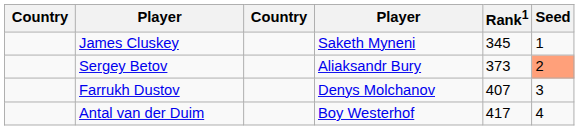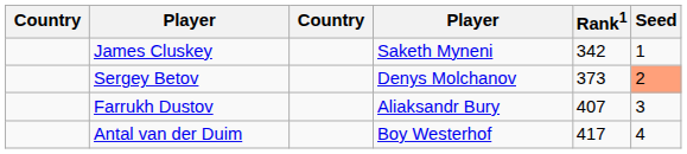James Cluskey | Rank1: 345 -> 342
Sergey Betov | column 4: Aliaksandr Bury -> Denys Molchanov
Farrukh Dustov | column 4: Denys Molchanov -> Aliaksandr Bury
